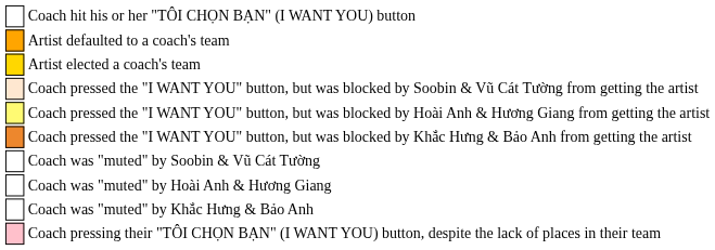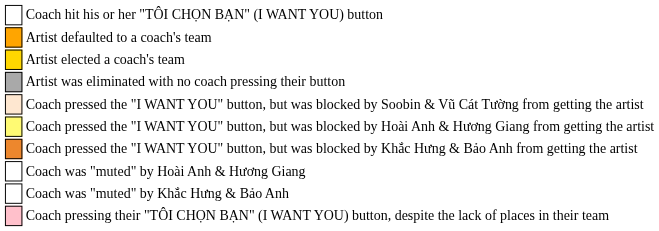+ row: Artist was eliminated with no coach pressing their button
- row: Coach was "muted" by Soobin & Vũ Cát Tường
